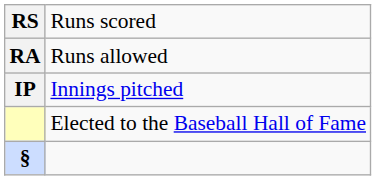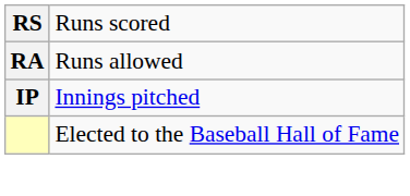- row: §
